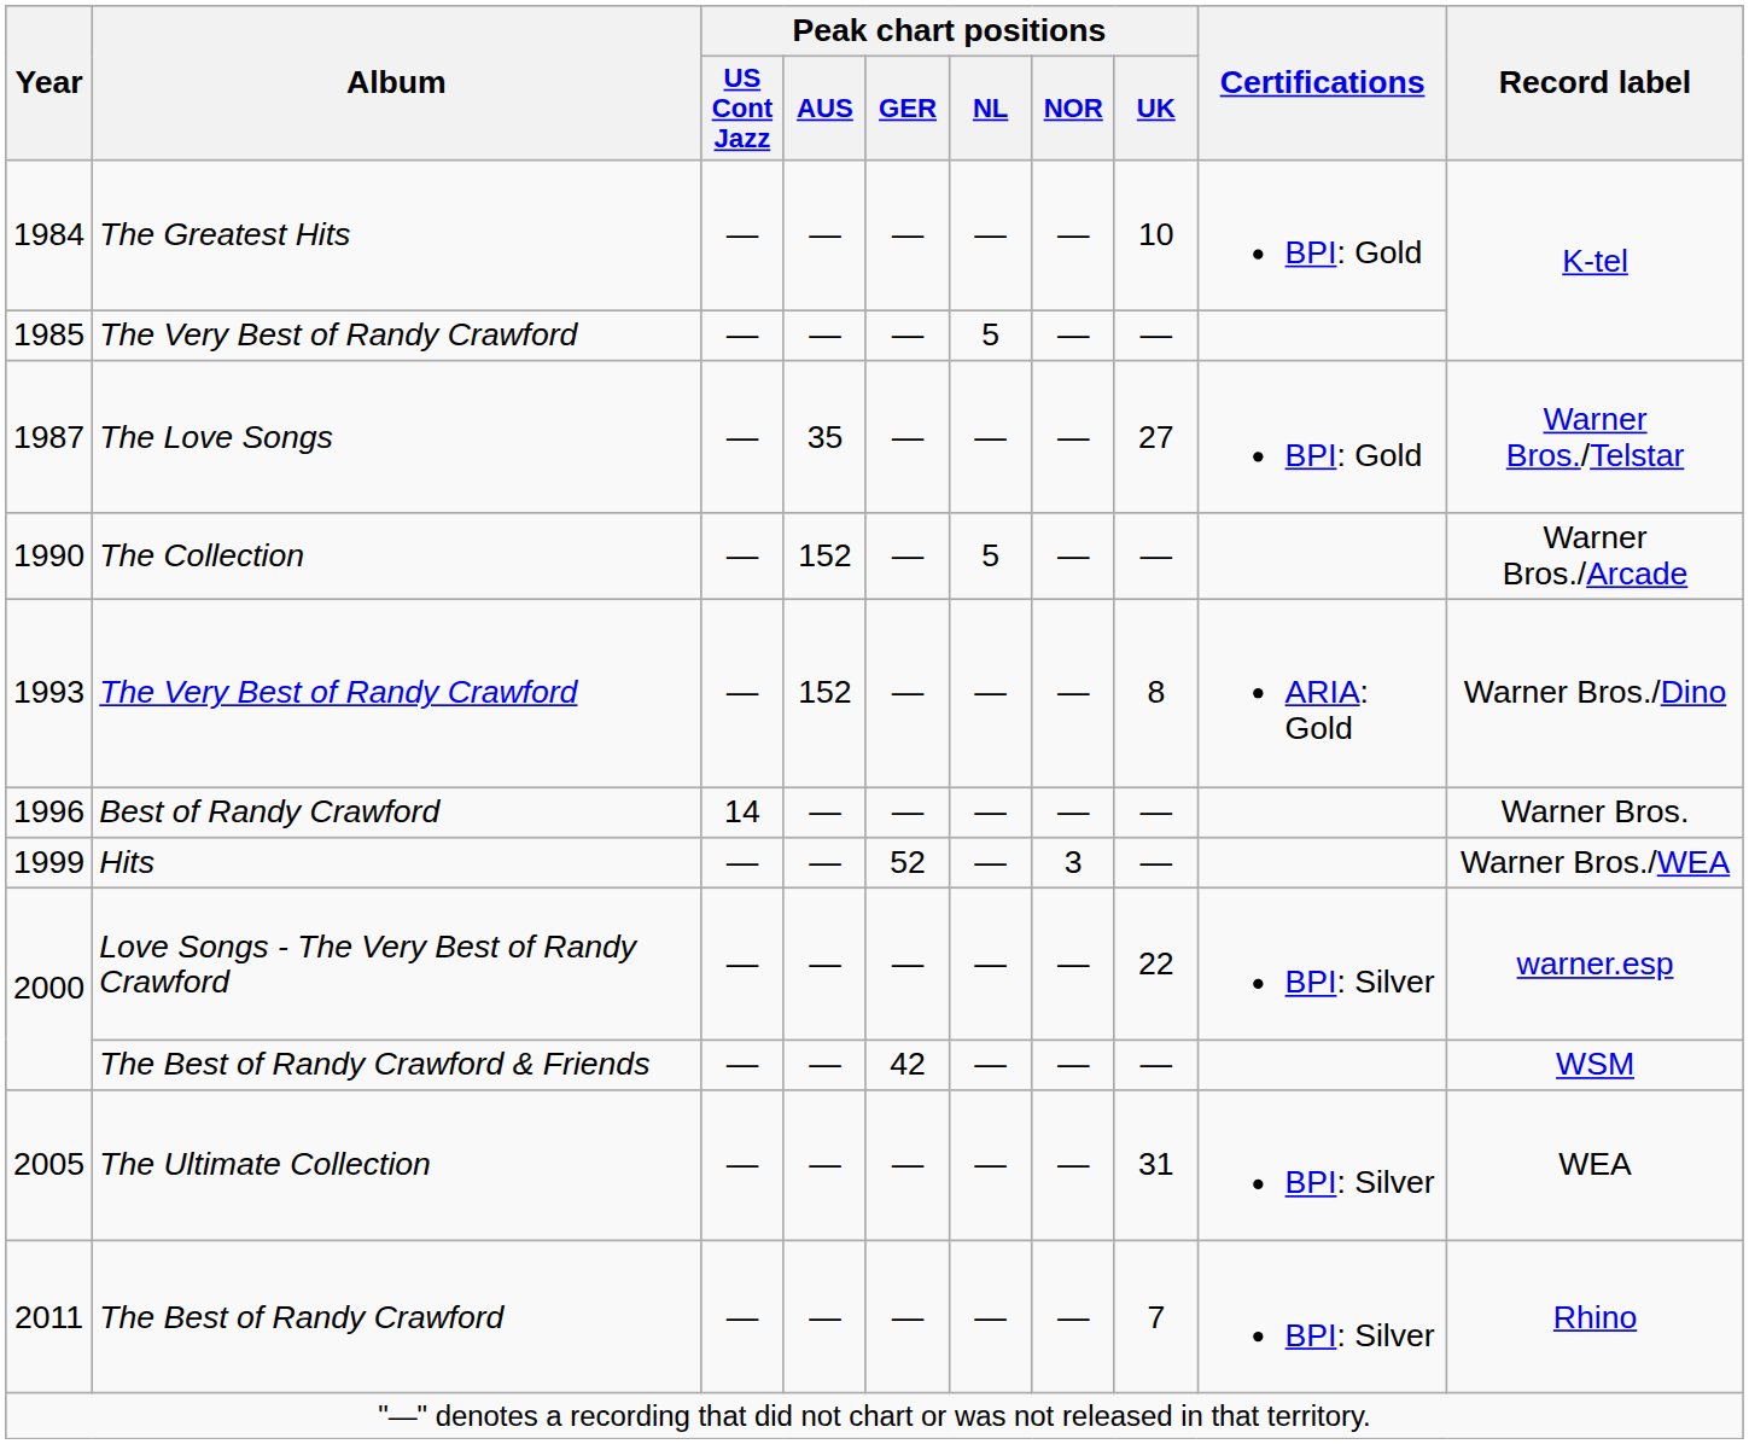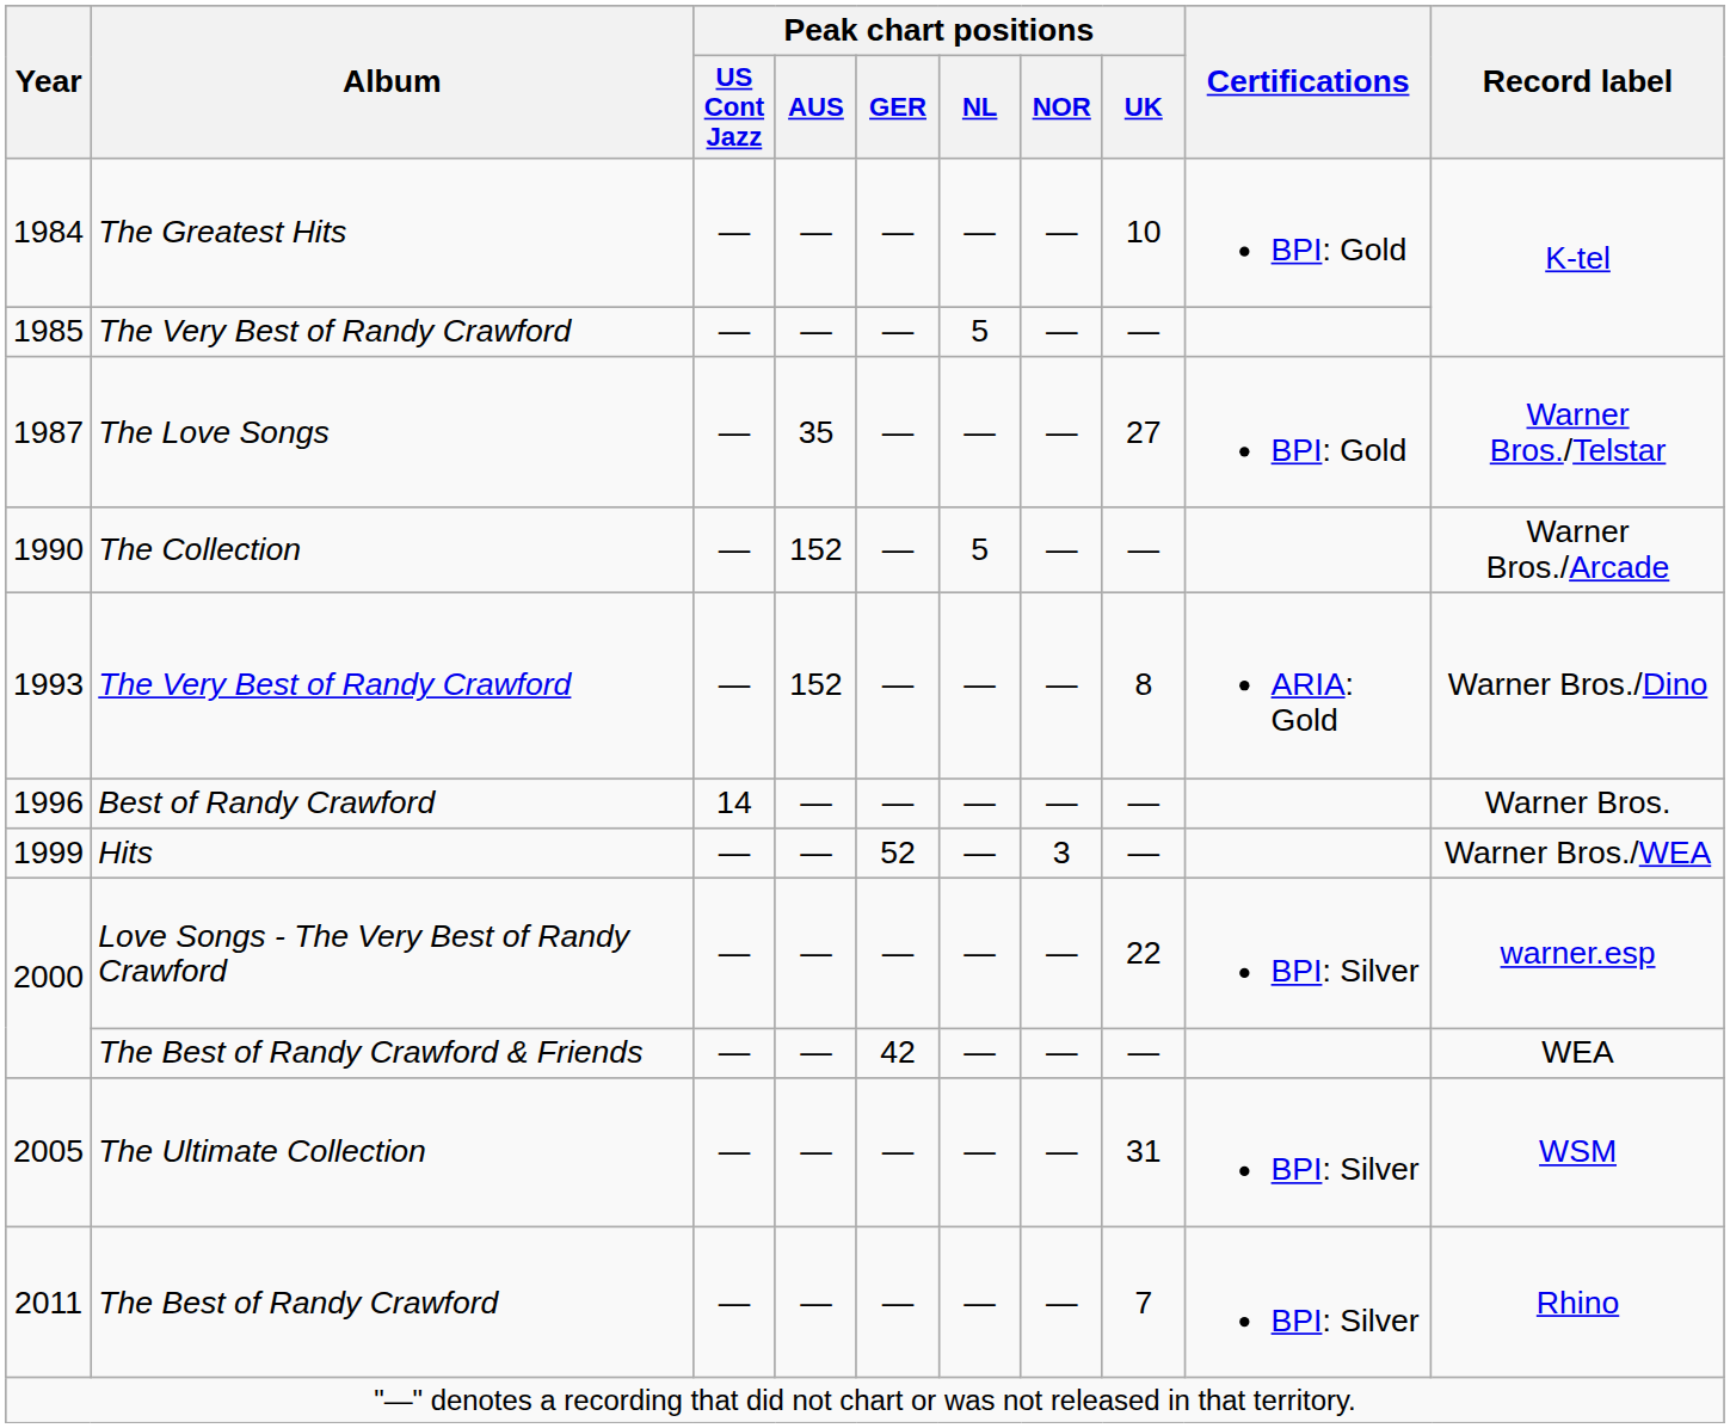The Best of Randy Crawford & Friends | Record label: WSM -> WEA
The Ultimate Collection | Record label: WEA -> WSM
